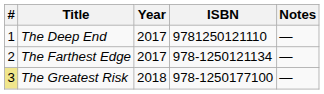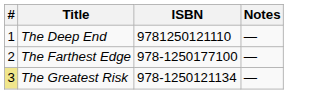- column: Year | 2017 | 2017 | 2018
The Farthest Edge | ISBN: 978-1250121134 -> 978-1250177100
The Greatest Risk | ISBN: 978-1250177100 -> 978-1250121134
